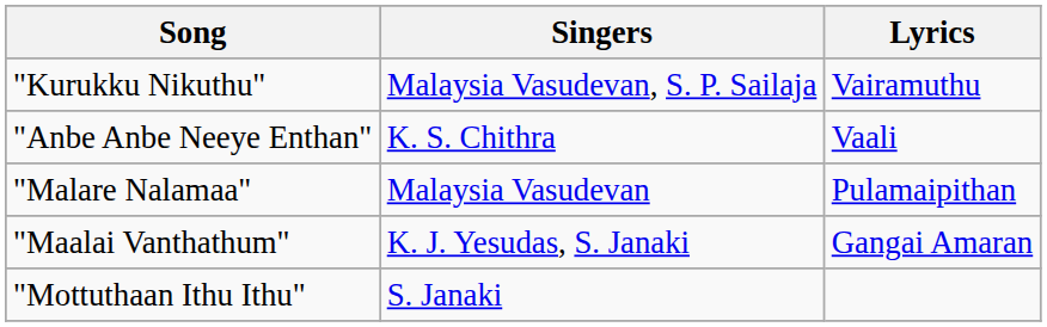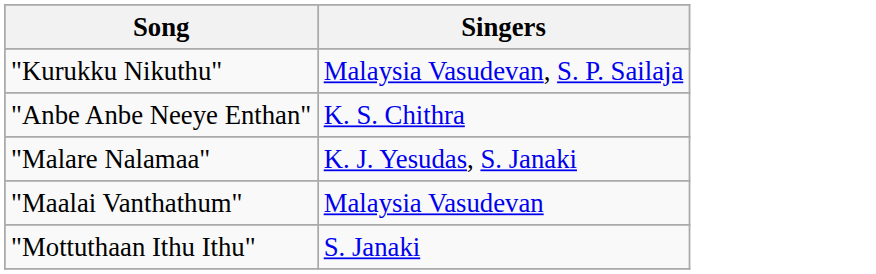- column: Lyrics | Vairamuthu | Vaali | Pulamaipithan | Gangai Amaran
"Malare Nalamaa" | Singers: Malaysia Vasudevan -> K. J. Yesudas, S. Janaki
"Maalai Vanthathum" | Singers: K. J. Yesudas, S. Janaki -> Malaysia Vasudevan
